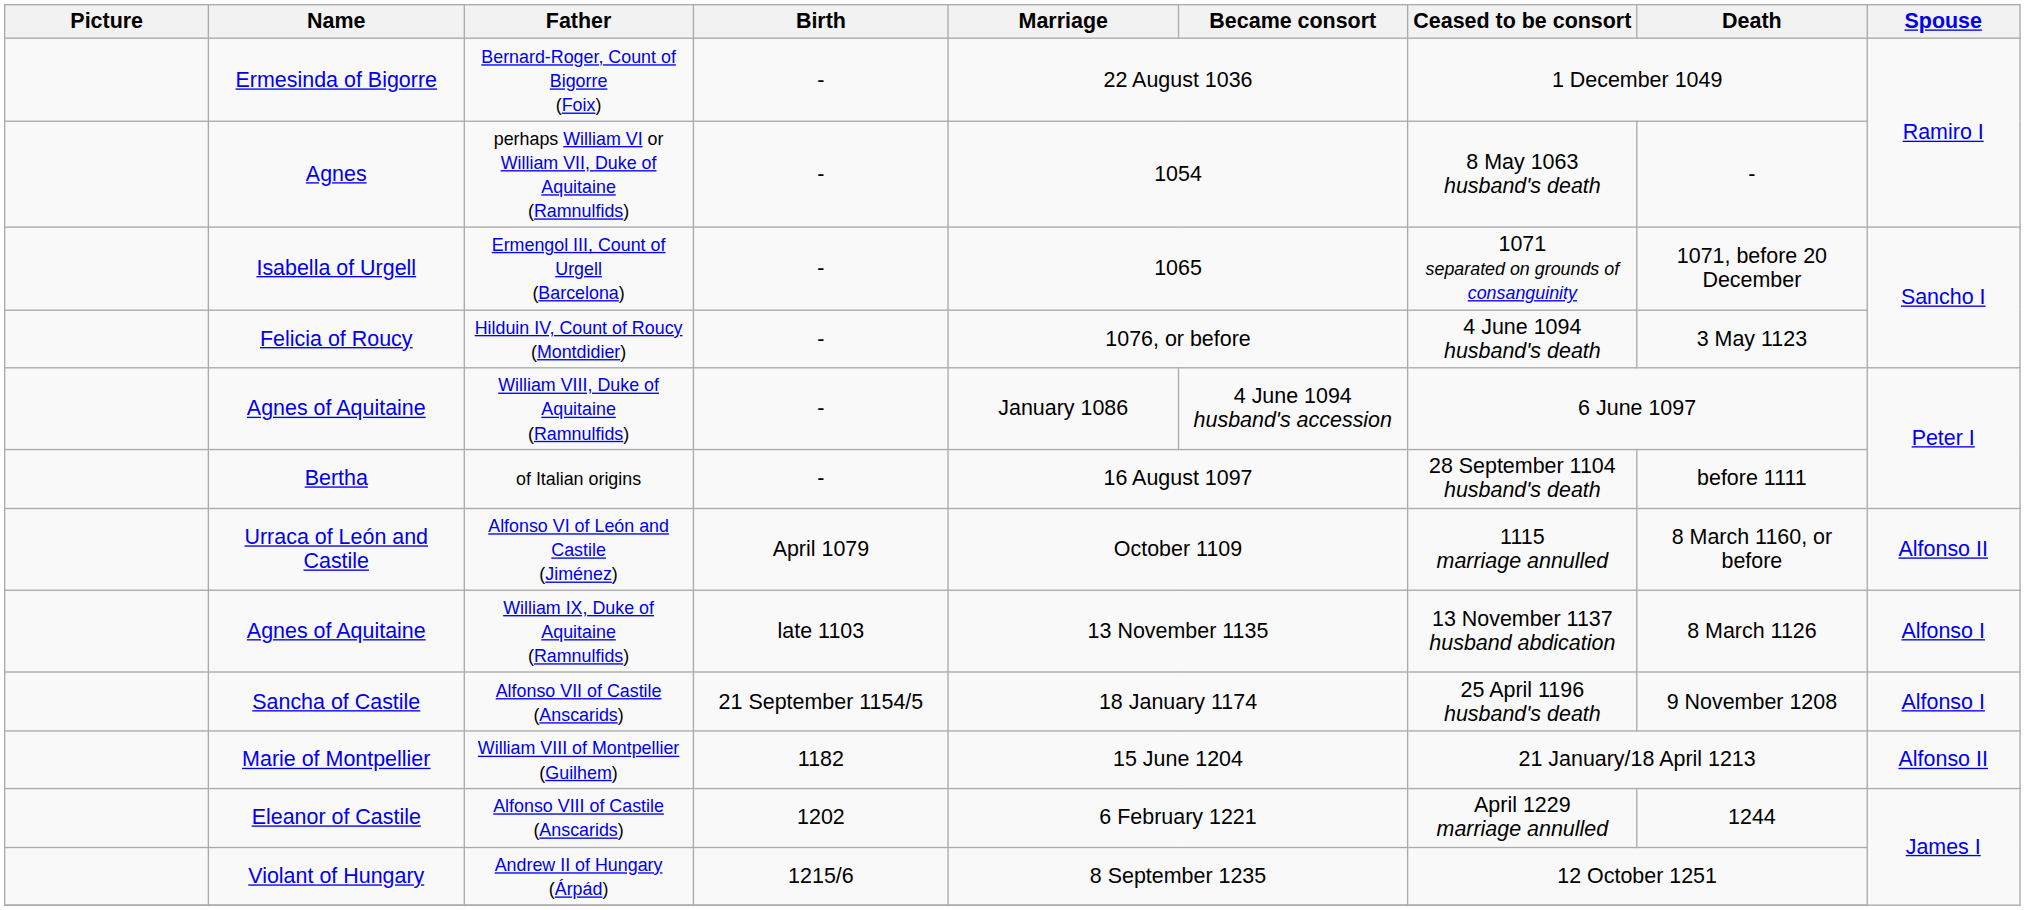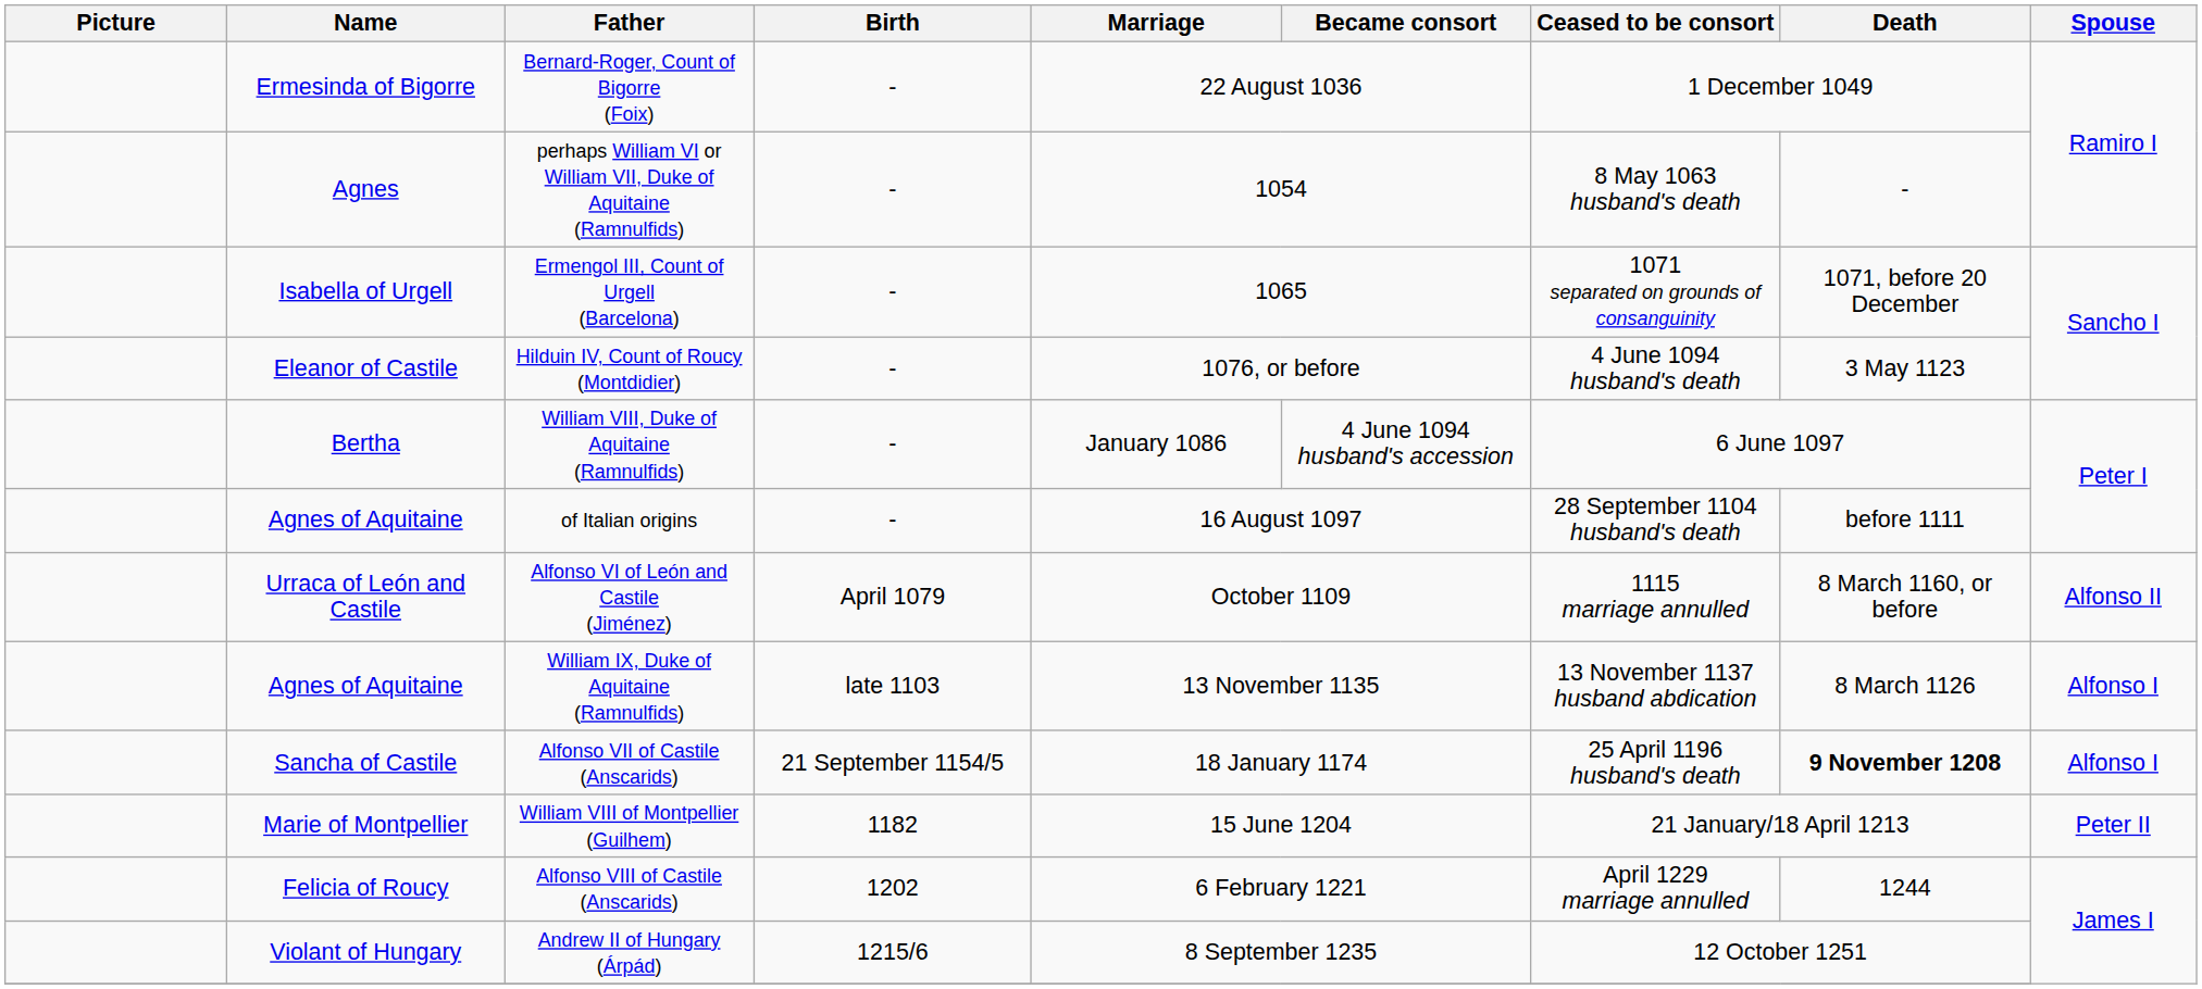Hilduin IV, Count of Roucy (Montdidier) | Name: Felicia of Roucy -> Eleanor of Castile
William VIII, Duke of Aquitaine (Ramnulfids) | Name: Agnes of Aquitaine -> Bertha
of Italian origins | Name: Bertha -> Agnes of Aquitaine
Alfonso VII of Castile (Anscarids) | Death: normal -> bold
William VIII of Montpellier (Guilhem) | Spouse: Alfonso II -> Peter II
Alfonso VIII of Castile (Anscarids) | Name: Eleanor of Castile -> Felicia of Roucy
